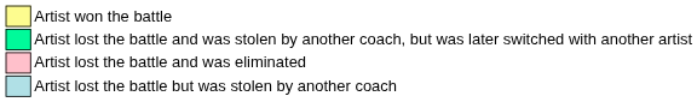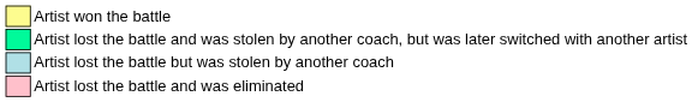rows swapped: Artist lost the battle but was stolen by another coach <-> Artist lost the battle and was eliminated
